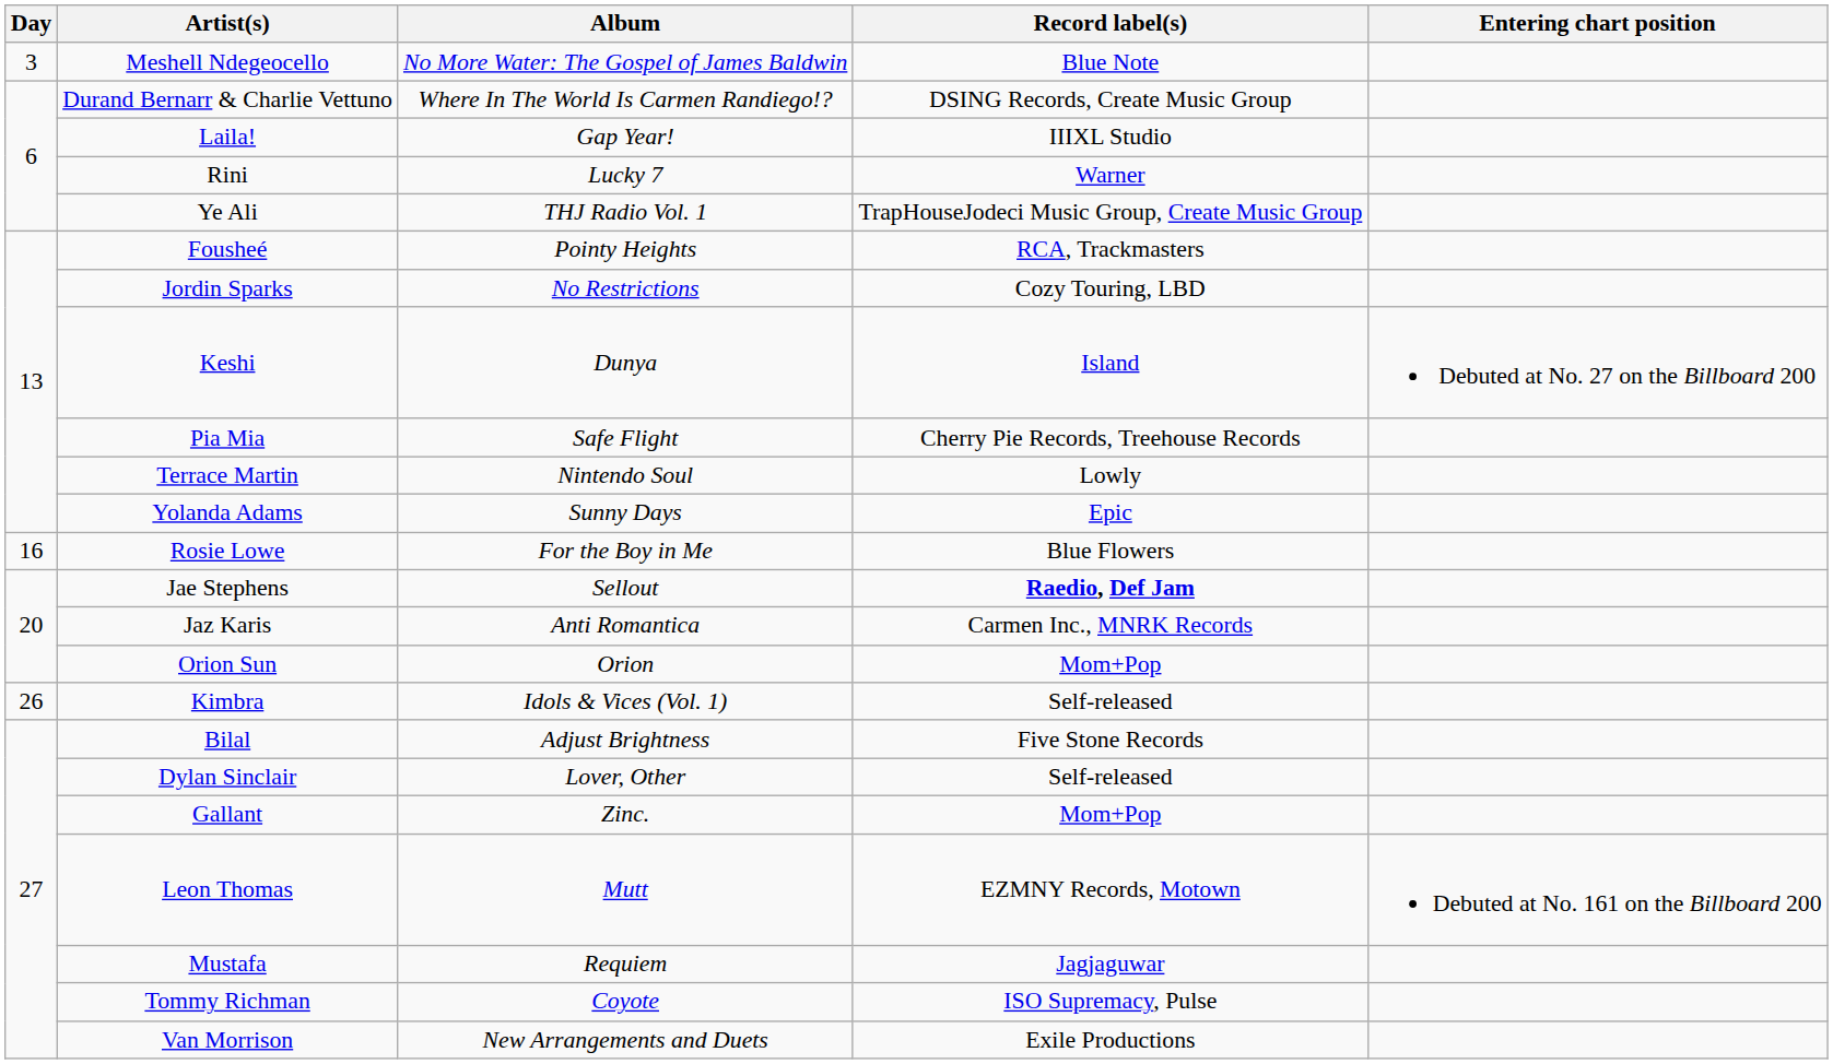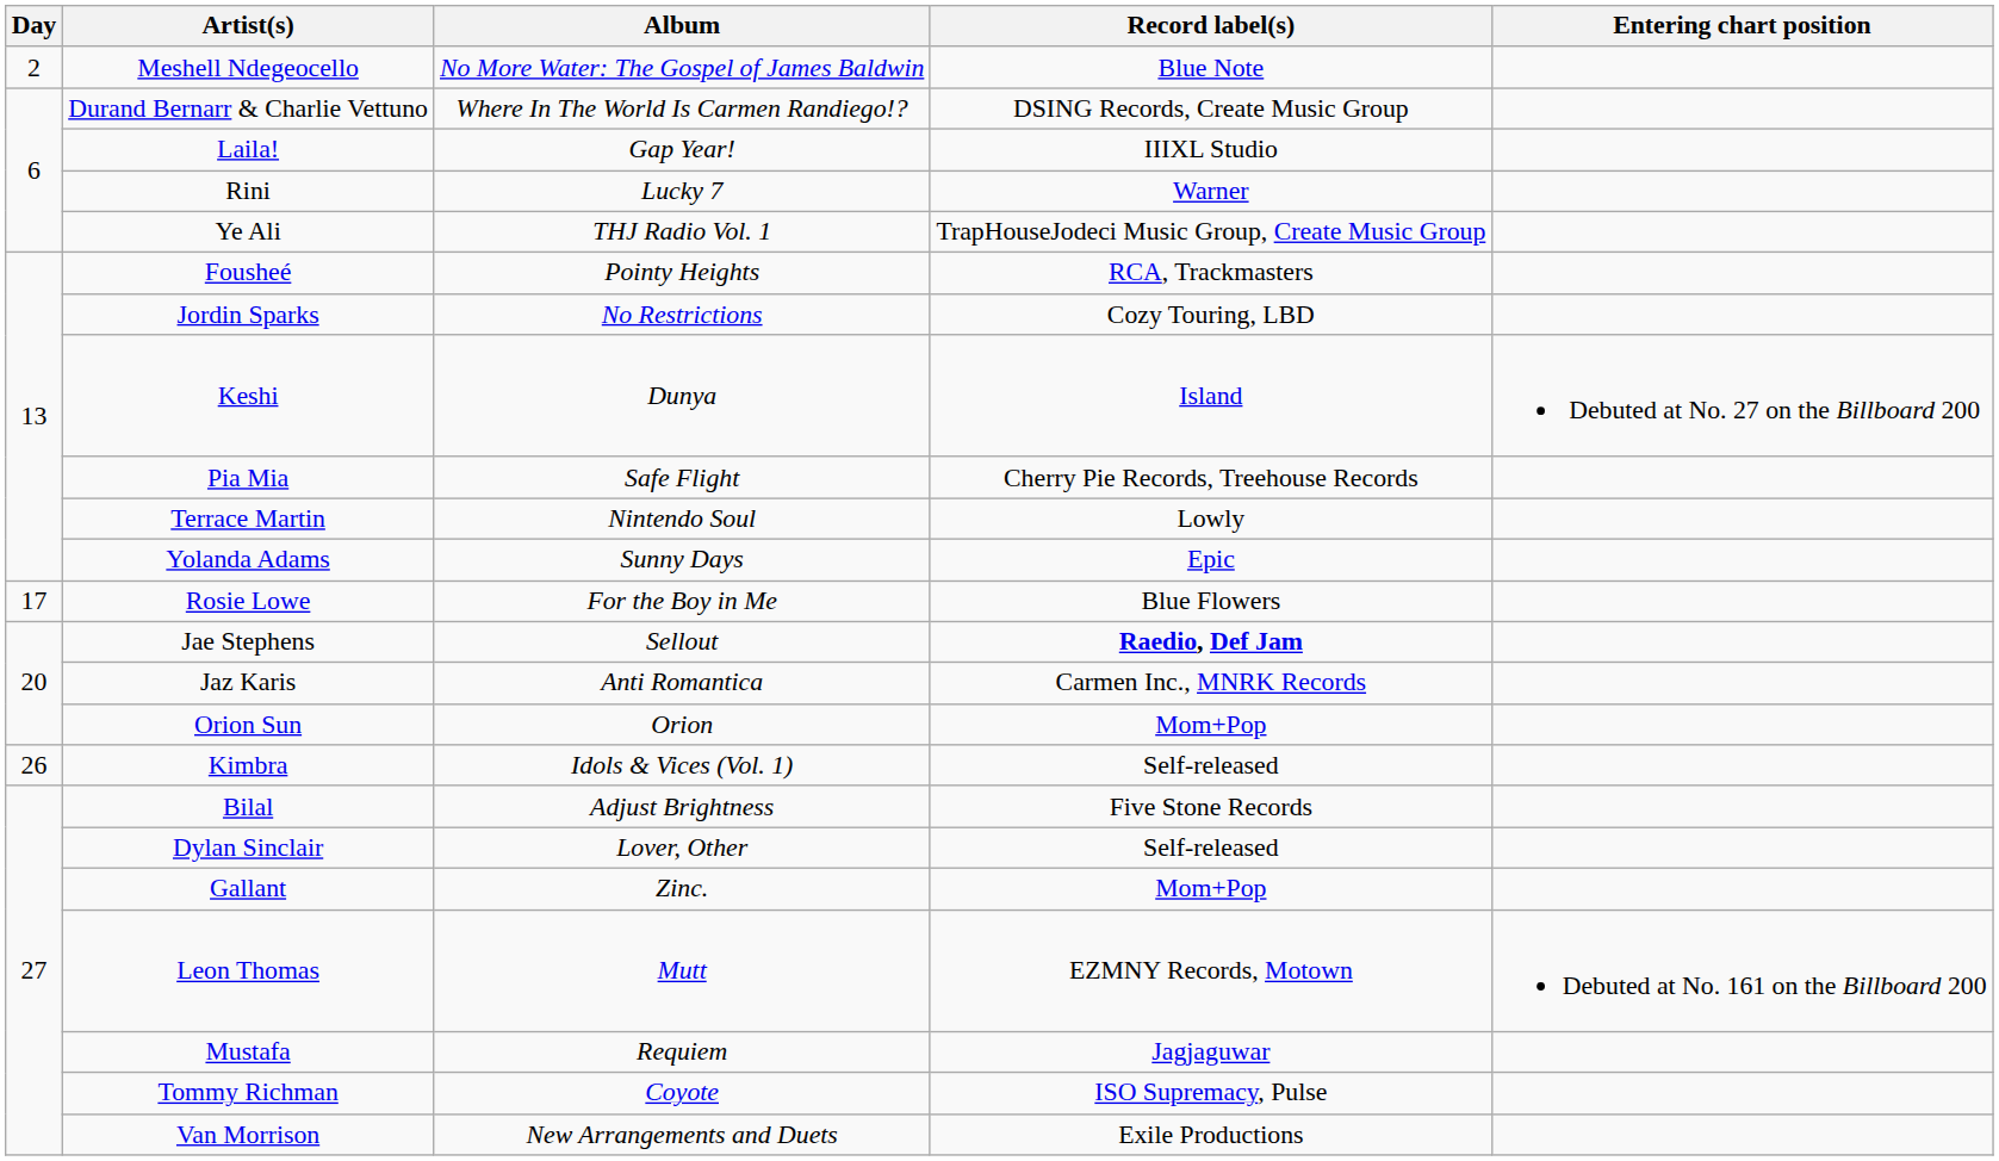Meshell Ndegeocello | Day: 3 -> 2
Rosie Lowe | Day: 16 -> 17
